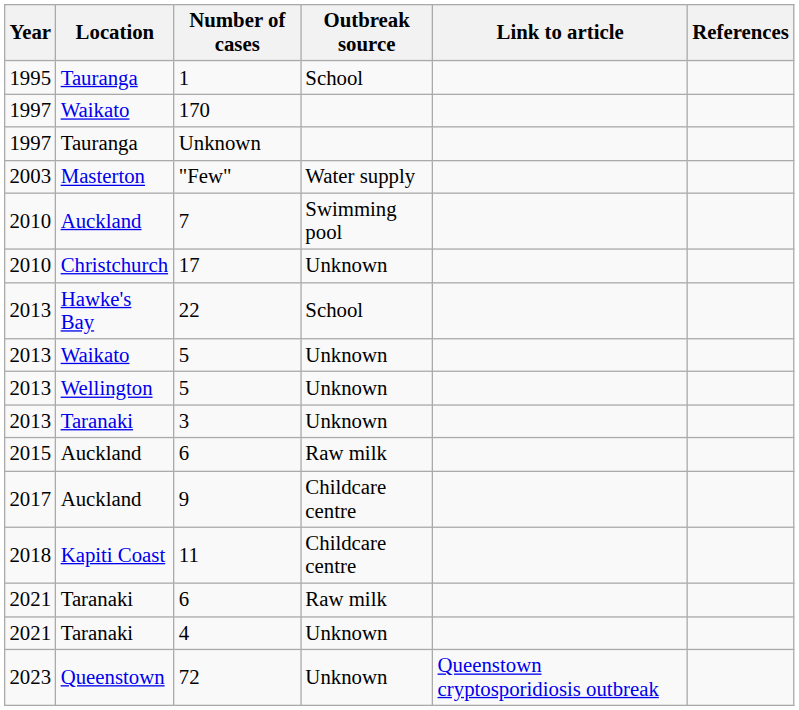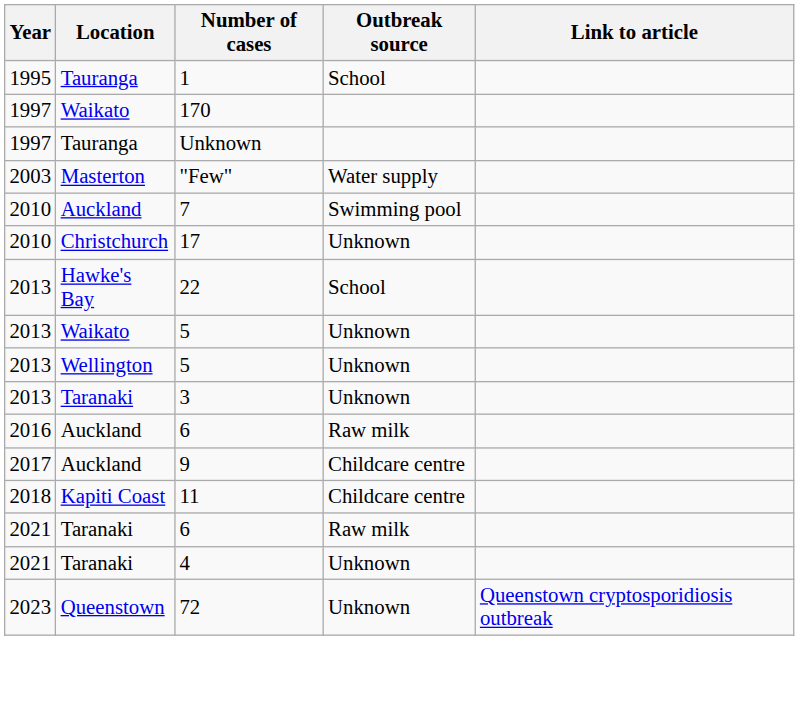- column: References
Auckland / 6 | Year: 2015 -> 2016
